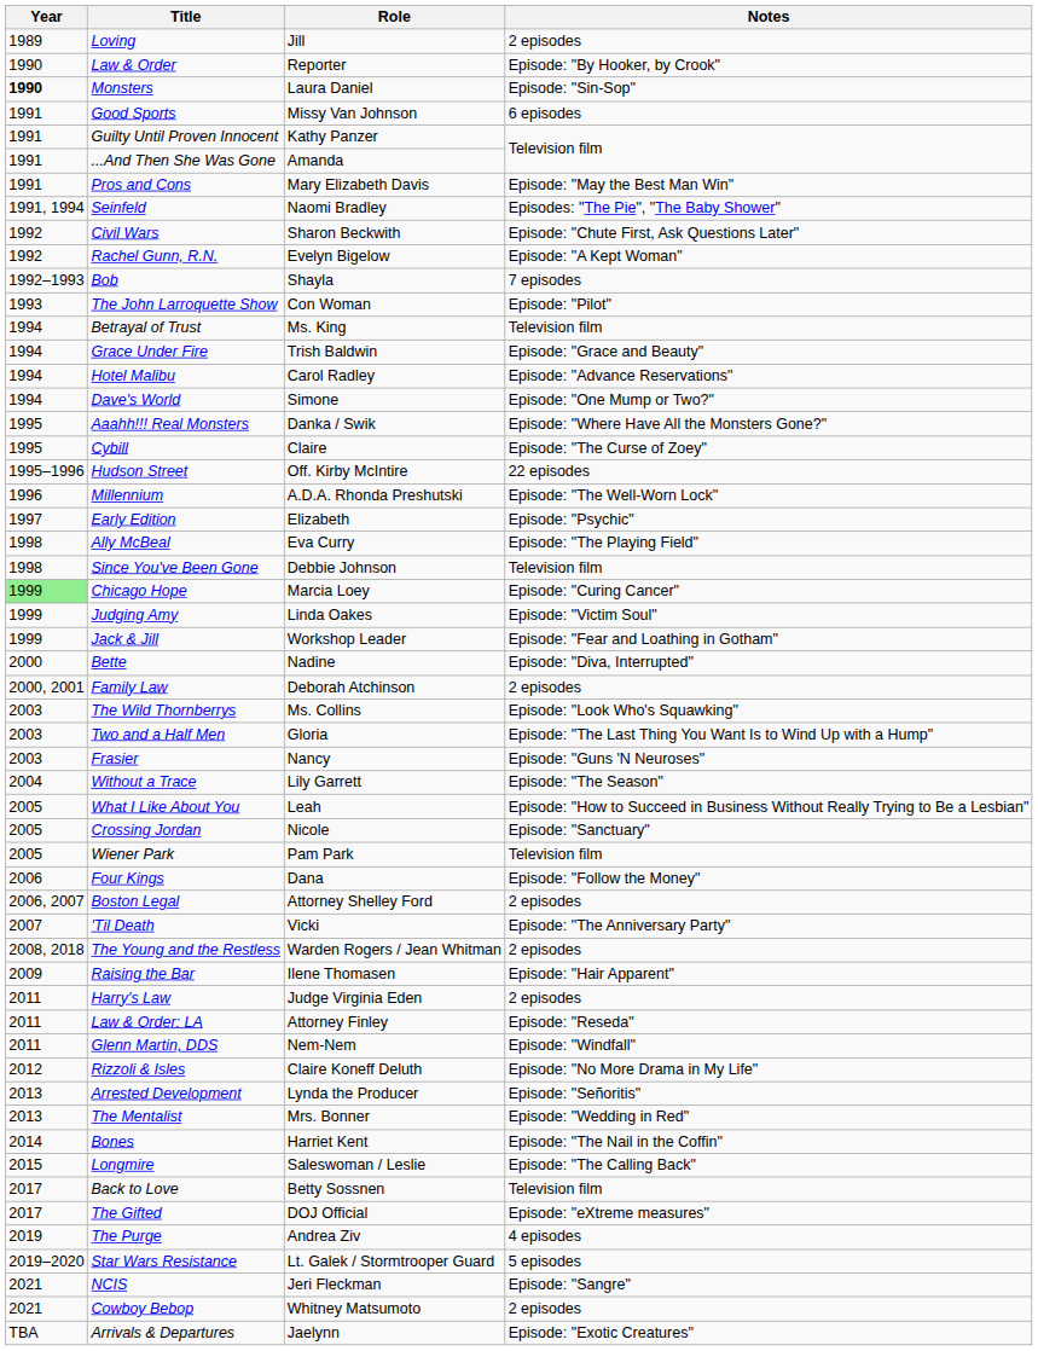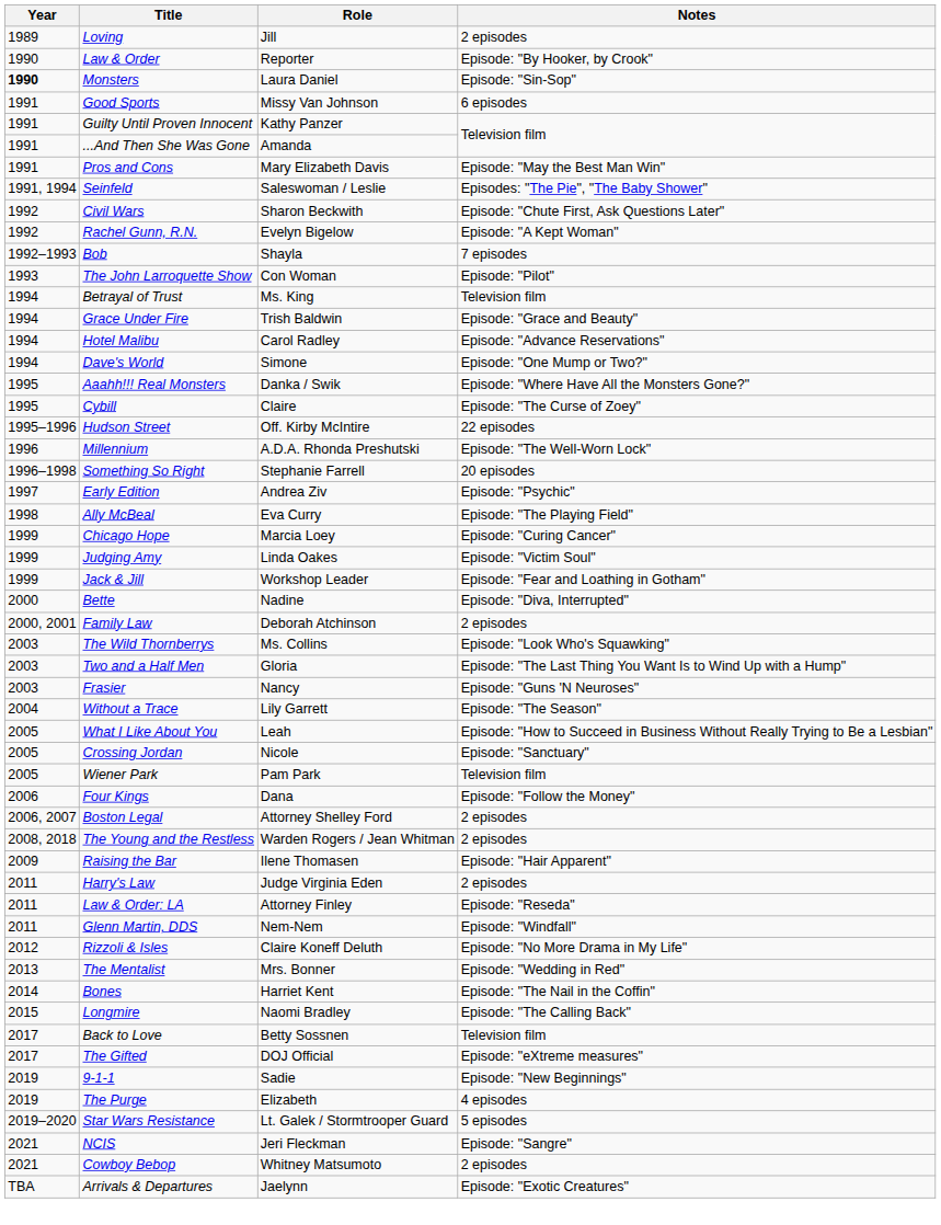Seinfeld | Role: Naomi Bradley -> Saleswoman / Leslie
+ row: 1996–1998 | Something So Right | Stephanie Farrell | 20 episodes
Early Edition | Role: Elizabeth -> Andrea Ziv
- row: 1998 | Since You've Been Gone | Debbie Johnson | Television film
Chicago Hope | Year: lightgreen background -> no background
- row: 2007 | 'Til Death | Vicki | Episode: "The Anniversary Party"
- row: 2013 | Arrested Development | Lynda the Producer | Episode: "Señoritis"
Longmire | Role: Saleswoman / Leslie -> Naomi Bradley
+ row: 2019 | 9-1-1 | Sadie | Episode: "New Beginnings"
The Purge | Role: Andrea Ziv -> Elizabeth
